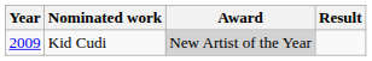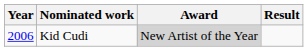Kid Cudi | Year: 2009 -> 2006
